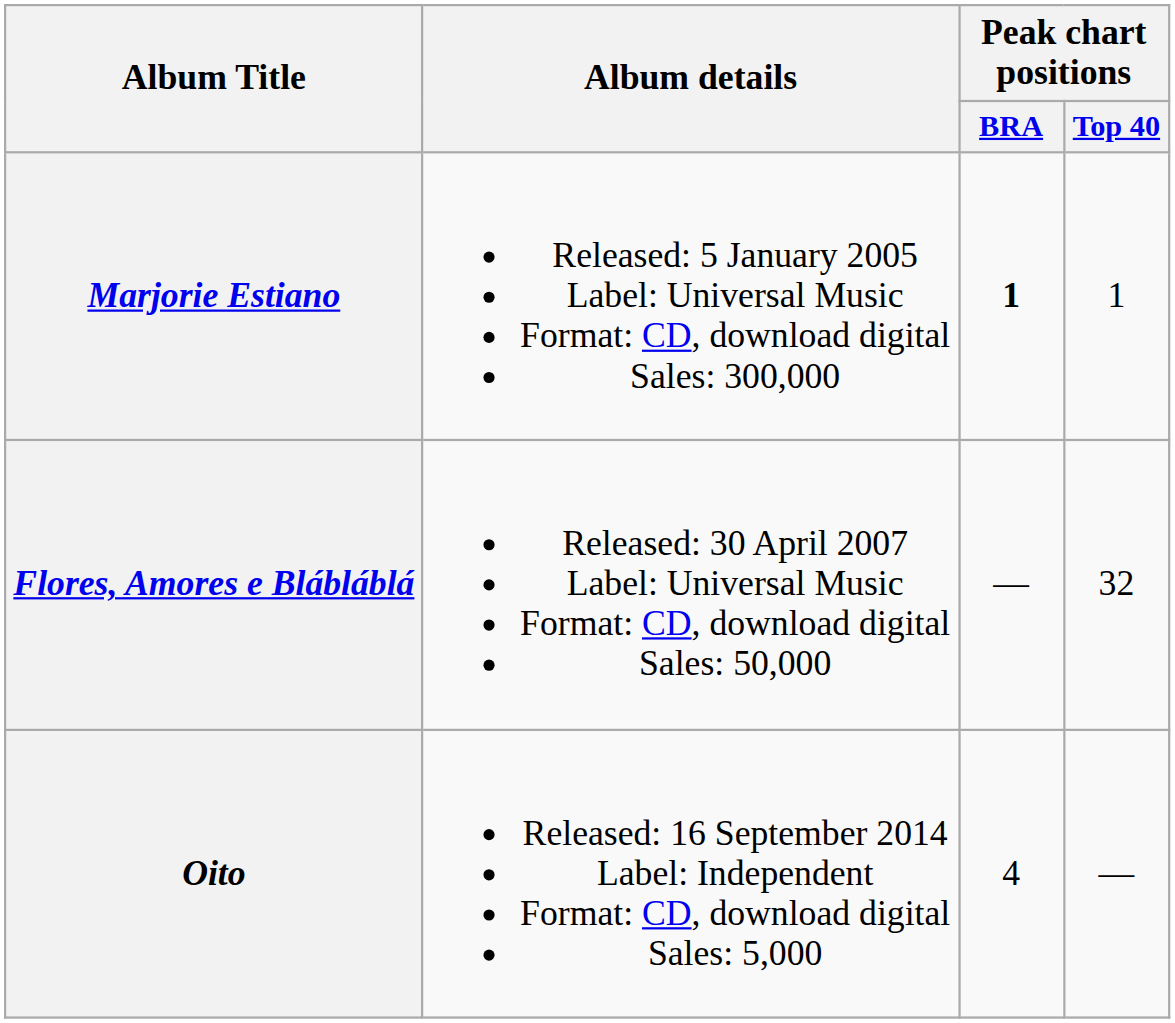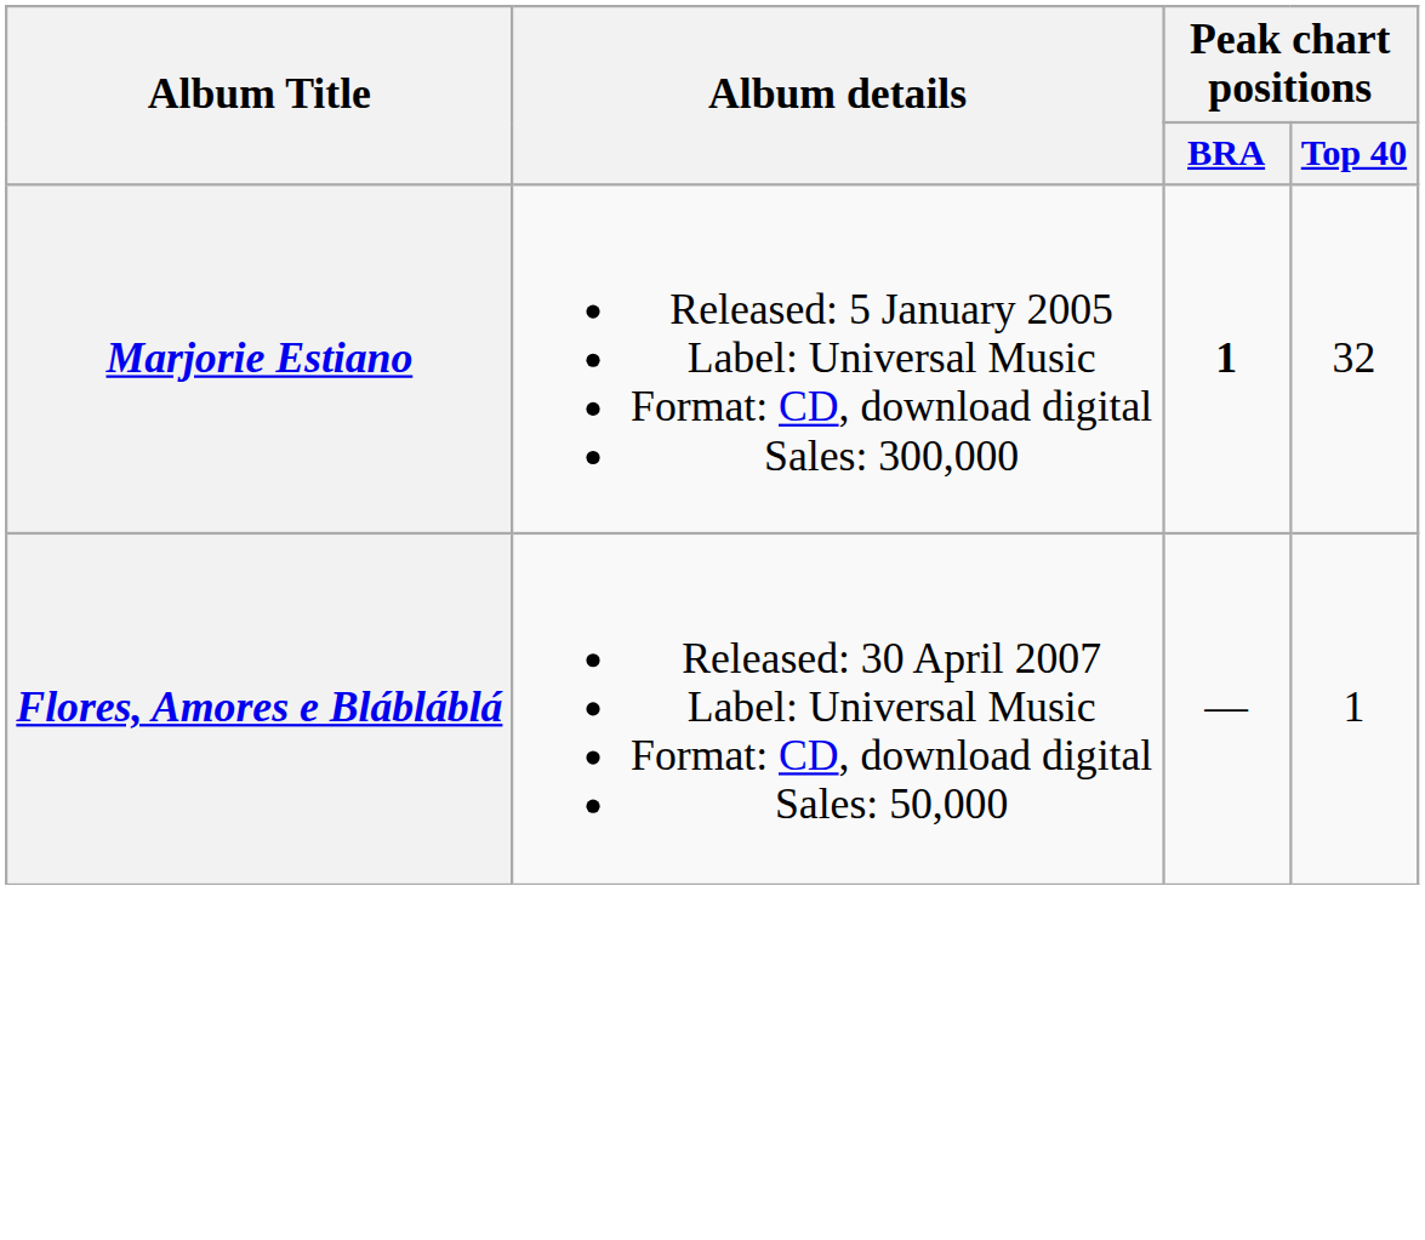Marjorie Estiano | Peak chart positions / Top 40: 1 -> 32
Flores, Amores e Blábláblá | Peak chart positions / Top 40: 32 -> 1
- row: Oito | Released: 16 September 2014 Label: Independent Format: CD, download digital Sales: 5,000 | 4 | —
